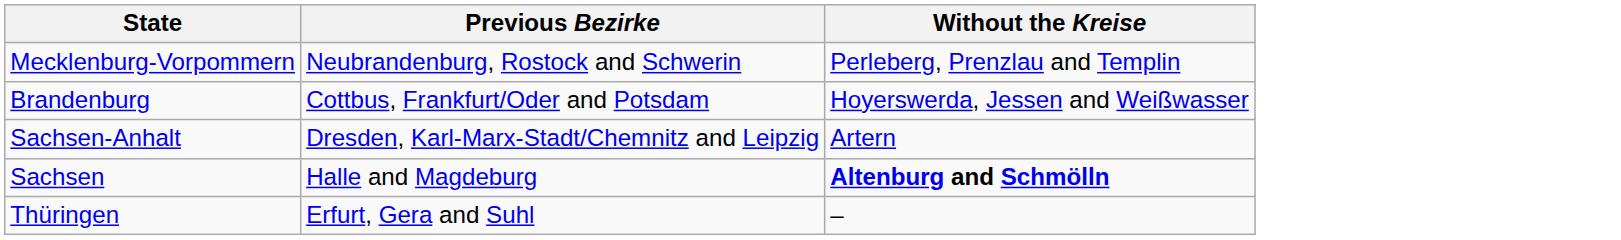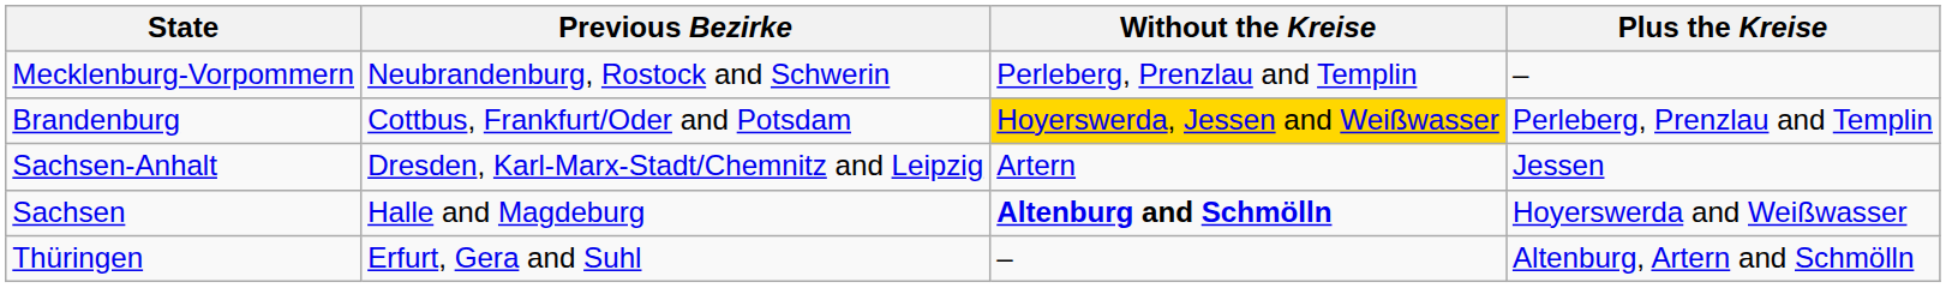+ column: Plus the Kreise | – | Perleberg, Prenzlau and Templin | Jessen | Hoyerswerda and Weißwasser | Altenburg, Artern and Schmölln
Brandenburg | Without the Kreise: no background -> gold background
